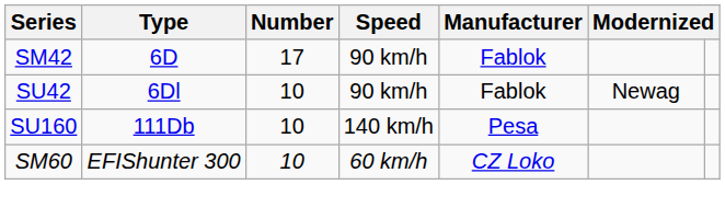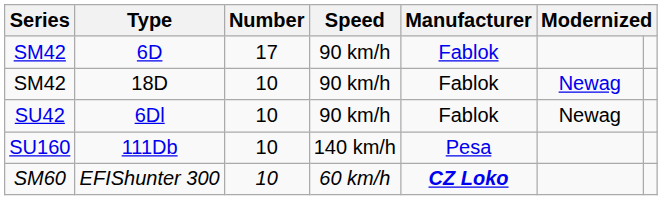+ row: SM42 | 18D | 10 | 90 km/h | Fablok | Newag
EFIShunter 300 | Manufacturer: normal -> bold
